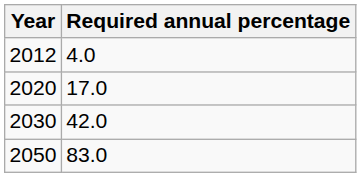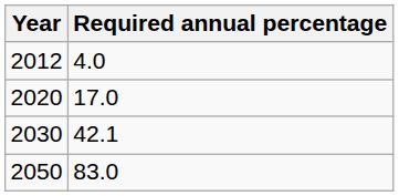2030 | Required annual percentage: 42.0 -> 42.1
